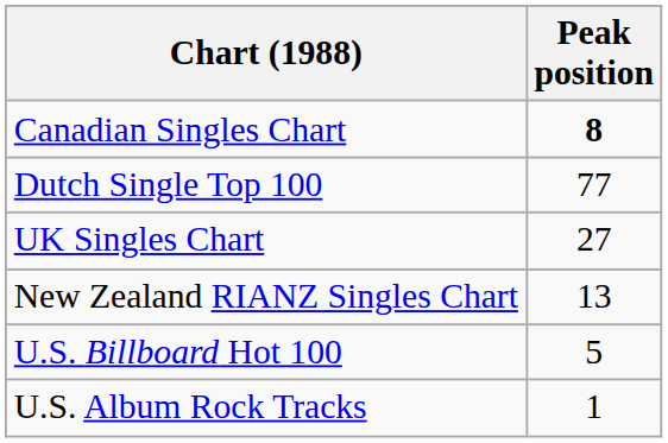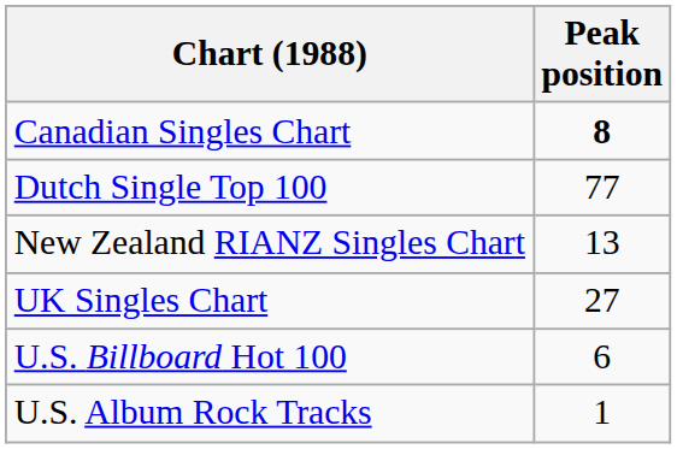rows swapped: New Zealand RIANZ Singles Chart <-> UK Singles Chart
U.S. Billboard Hot 100 | Peak position: 5 -> 6
